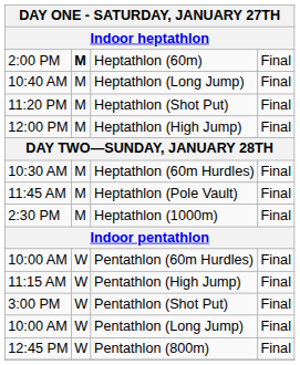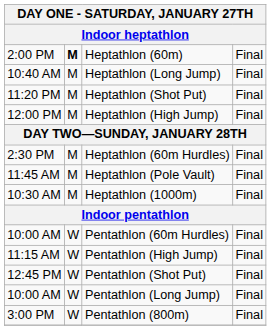Heptathlon (60m Hurdles) | column 1: 10:30 AM -> 2:30 PM
Heptathlon (1000m) | column 1: 2:30 PM -> 10:30 AM
Pentathlon (Shot Put) | column 1: 3:00 PM -> 12:45 PM
Pentathlon (800m) | column 1: 12:45 PM -> 3:00 PM
